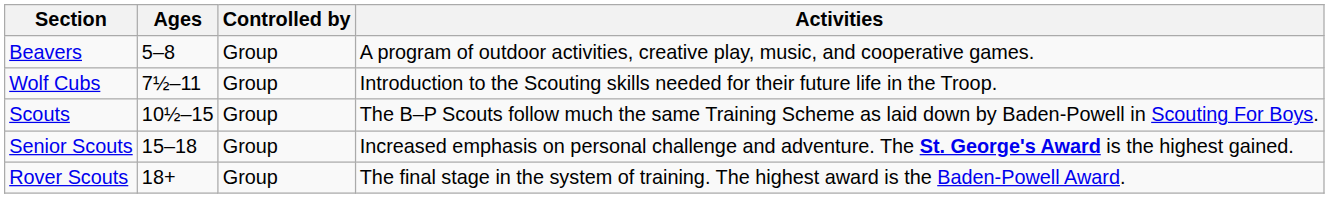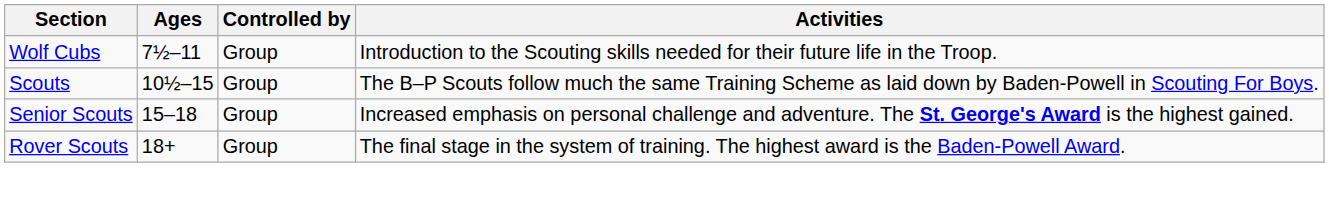- row: Beavers | 5–8 | Group | A program of outdoor activities, creative play, music, and cooperative games.
